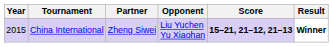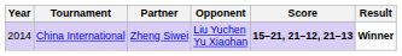China International | Year: 2015 -> 2014
